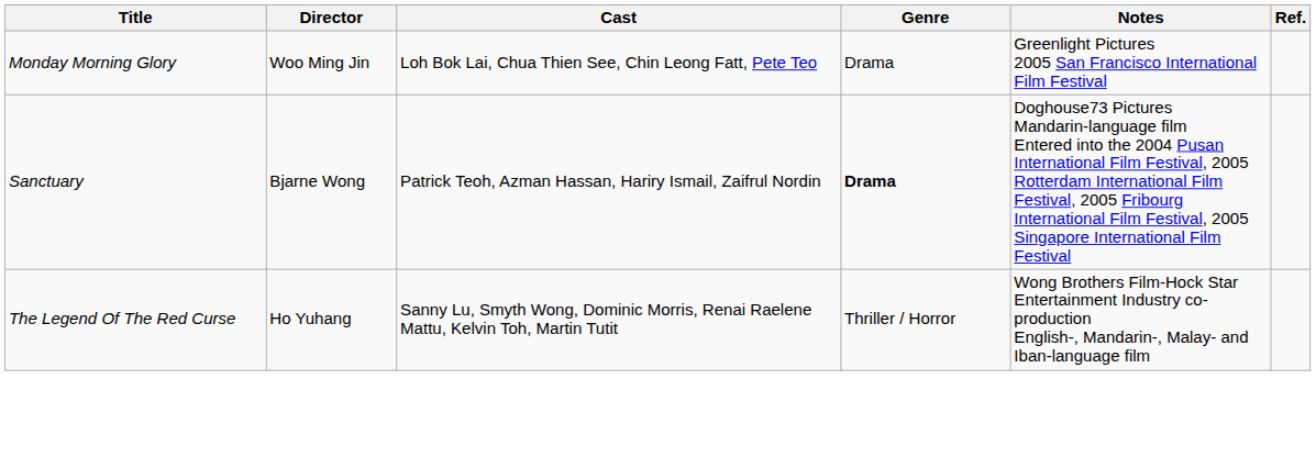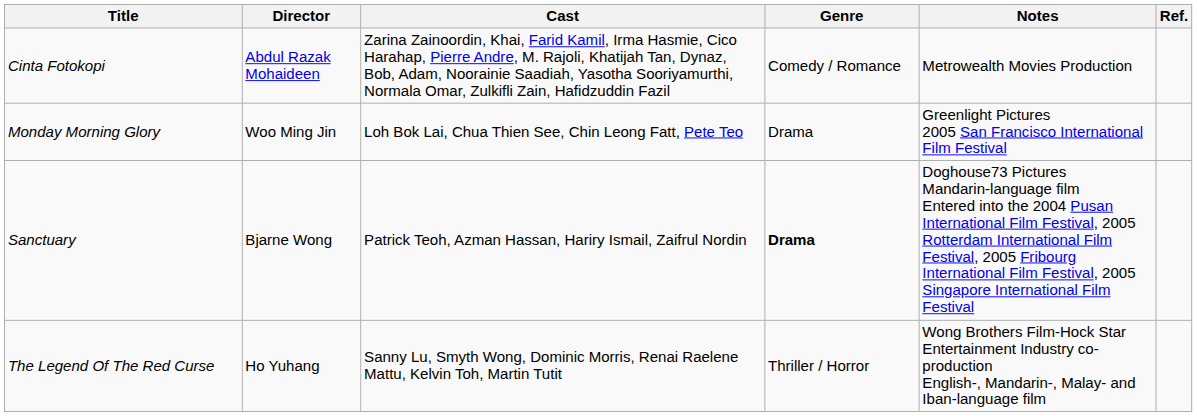+ row: Cinta Fotokopi | Abdul Razak Mohaideen | Zarina Zainoordin, Khai, Farid Kamil, Irma Hasmie, Cico Harahap, Pierre Andre, M. Rajoli, Khatijah Tan, Dynaz, Bob, Adam, Noorainie Saadiah, Yasotha Sooriyamurthi, Normala Omar, Zulkifli Zain, Hafidzuddin Fazil | Comedy / Romance | Metrowealth Movies Production
